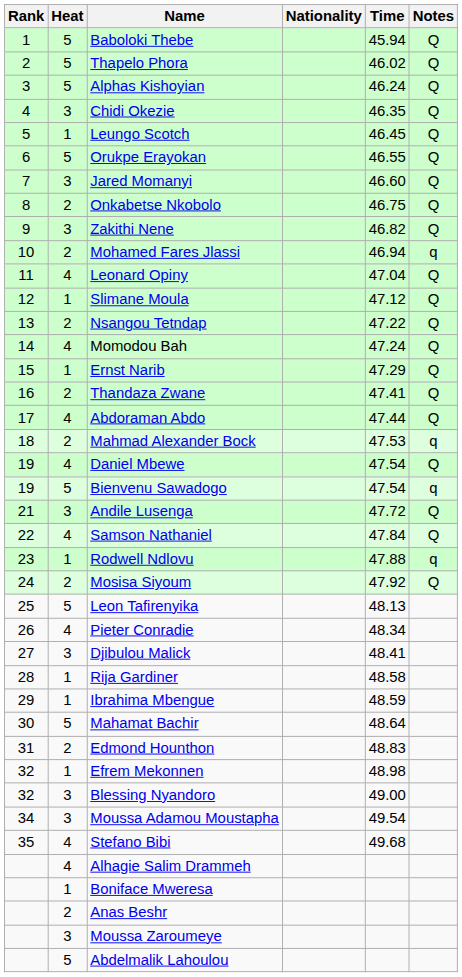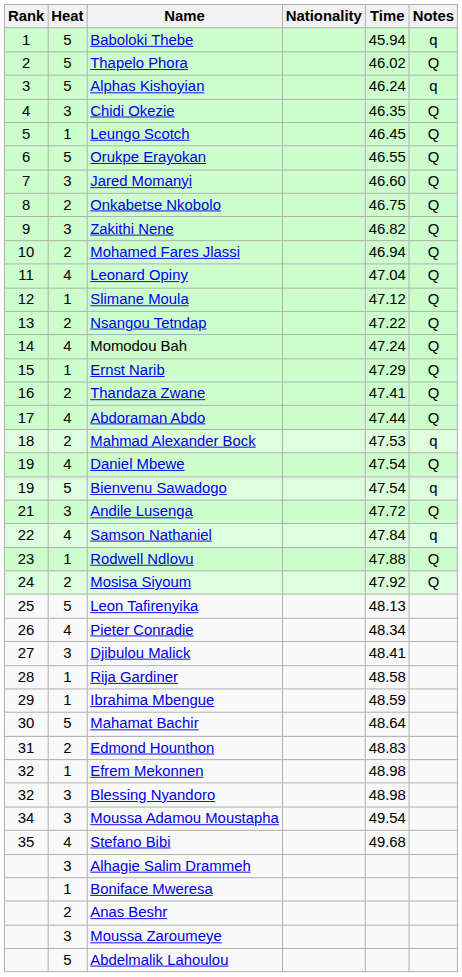Baboloki Thebe | Notes: Q -> q
Alphas Kishoyian | Notes: Q -> q
Mohamed Fares Jlassi | Notes: q -> Q
Samson Nathaniel | Notes: Q -> q
Rodwell Ndlovu | Notes: q -> Q
Blessing Nyandoro | Time: 49.00 -> 48.98
Alhagie Salim Drammeh | Heat: 4 -> 3
